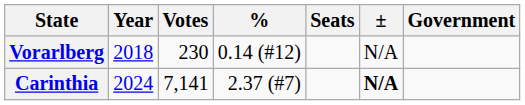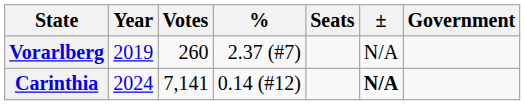Vorarlberg | Year: 2018 -> 2019
Vorarlberg | Votes: 230 -> 260
Vorarlberg | %: 0.14 (#12) -> 2.37 (#7)
Carinthia | %: 2.37 (#7) -> 0.14 (#12)
